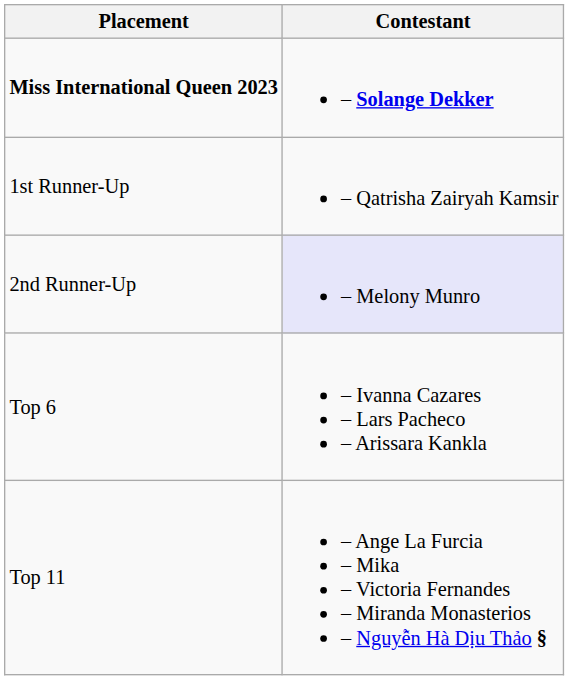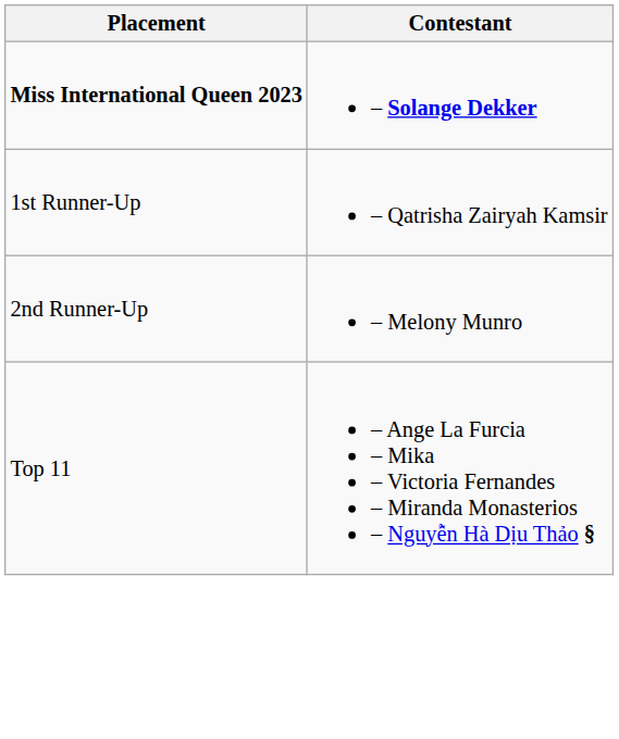2nd Runner-Up | Contestant: lavender background -> no background
- row: Top 6 | – Ivanna Cazares – Lars Pacheco – Arissara Kankla
